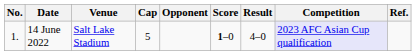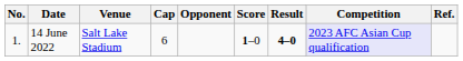14 June 2022 | Cap: 5 -> 6
14 June 2022 | Result: normal -> bold
